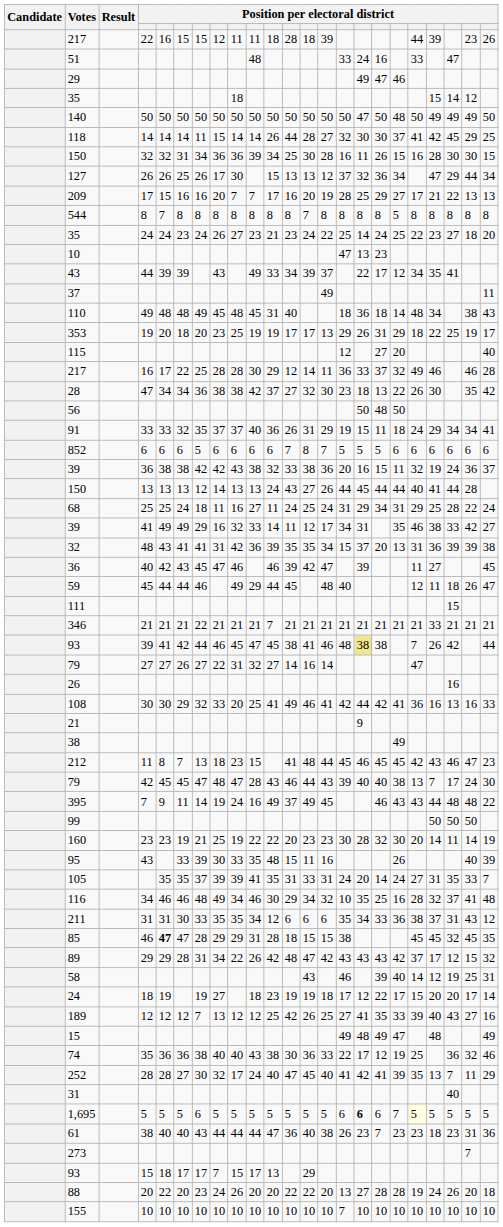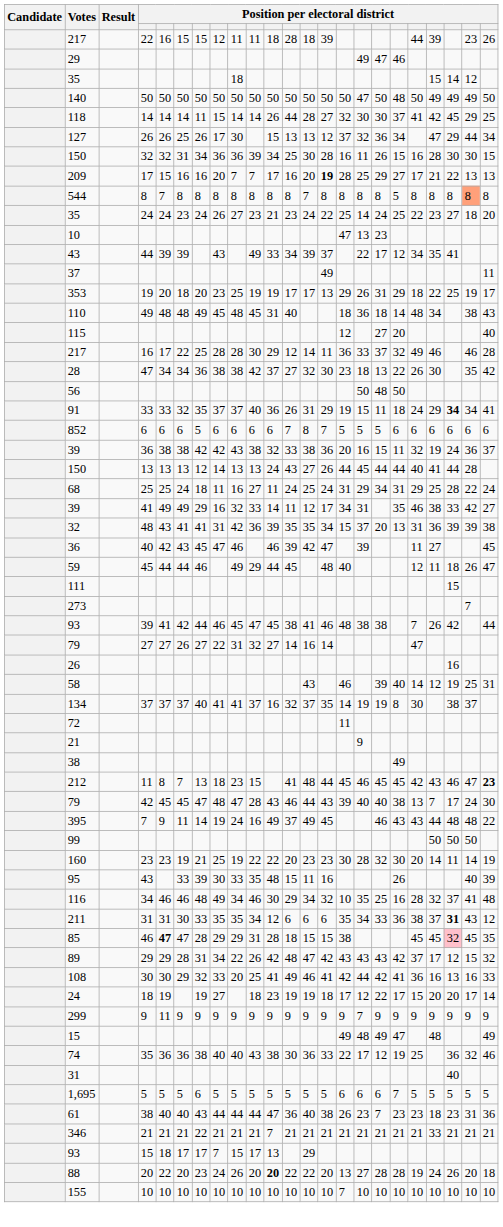- row: 51 | 48 | 33 | 24 | 16 | 33 | 47
rows swapped: 127 <-> 150 / 32
209 | column 14: normal -> bold
544 | column 22: no background -> lightsalmon background
rows swapped: 353 <-> 110
91 | column 21: normal -> bold
rows swapped: 273 <-> 346
93 / 39 | column 16: khaki background -> no background
rows swapped: 108 <-> 58
+ row: 134 | 37 | 37 | 37 | 40 | 41 | 41 | 37 | 16 | 32 | 37 | 35 | 14 | 19 | 19 | 8 | 30 | 38 | 37
+ row: 72 | 11
212 | column 23: normal -> bold
- row: 105 | 35 | 35 | 37 | 39 | 39 | 41 | 35 | 31 | 33 | 31 | 24 | 20 | 14 | 24 | 27 | 31 | 35 | 33 | 7
211 | column 21: normal -> bold
85 | column 21: no background -> pink background
+ row: 299 | 9 | 11 | 9 | 9 | 9 | 9 | 9 | 9 | 9 | 9 | 9 | 9 | 7 | 9 | 9 | 9 | 9 | 9 | 9 | 9
- row: 189 | 12 | 12 | 12 | 7 | 13 | 12 | 12 | 25 | 42 | 26 | 25 | 27 | 41 | 35 | 33 | 39 | 40 | 43 | 27 | 16
- row: 252 | 28 | 28 | 27 | 30 | 32 | 17 | 24 | 40 | 47 | 45 | 40 | 41 | 42 | 41 | 39 | 35 | 13 | 7 | 11 | 29
1,695 | column 16: bold -> normal
1,695 | column 19: lightyellow background -> no background
88 | column 11: normal -> bold
